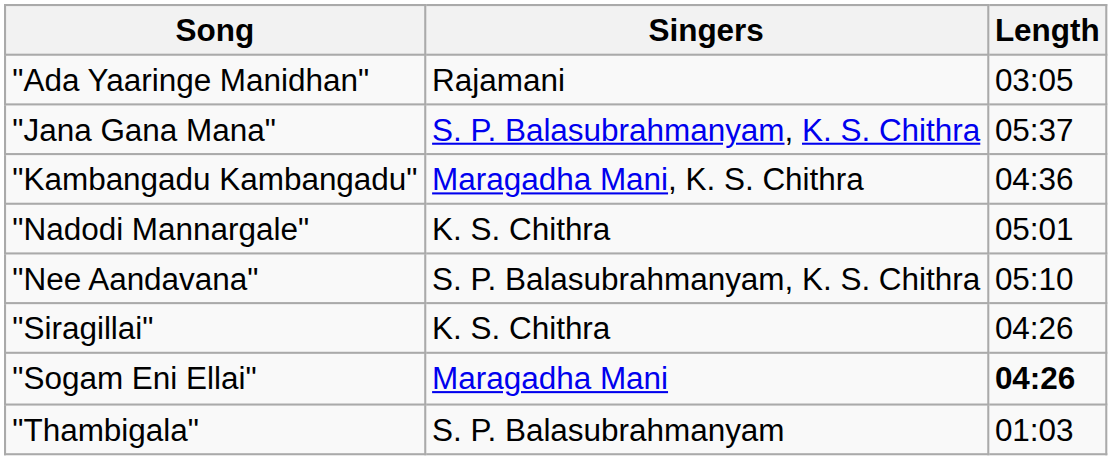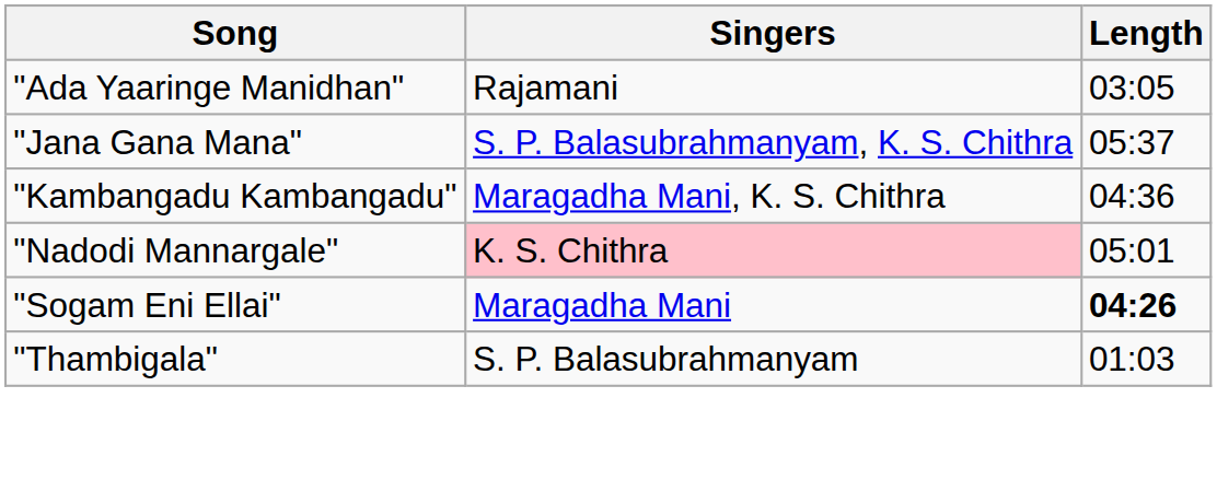"Nadodi Mannargale" | Singers: no background -> pink background
- row: "Nee Aandavana" | S. P. Balasubrahmanyam, K. S. Chithra | 05:10
- row: "Siragillai" | K. S. Chithra | 04:26
